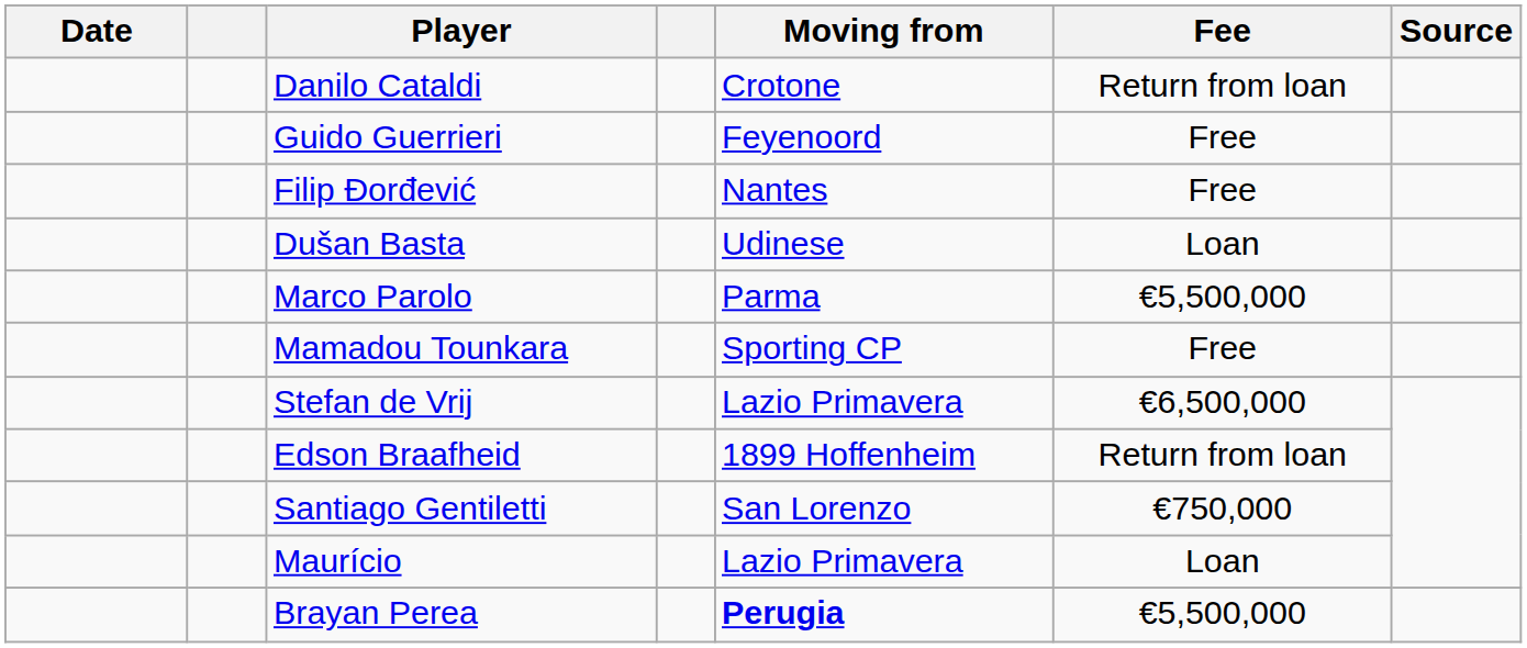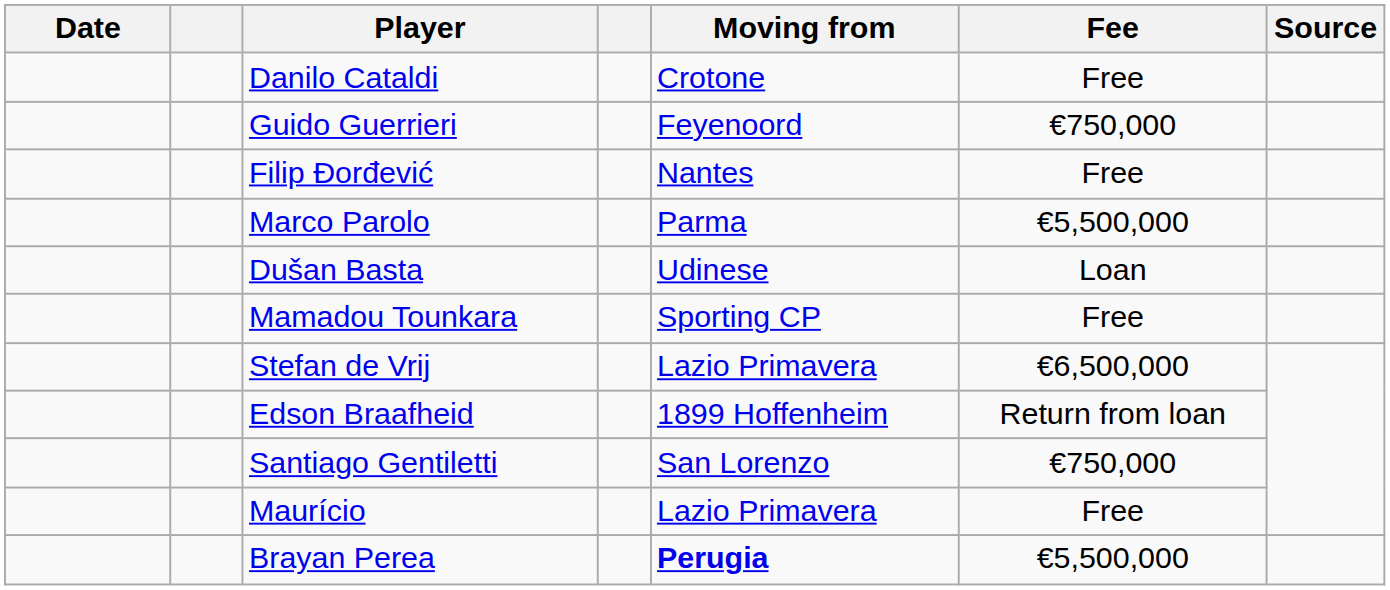Danilo Cataldi | Fee: Return from loan -> Free
Guido Guerrieri | Fee: Free -> €750,000
rows swapped: Marco Parolo <-> Dušan Basta
Maurício | Fee: Loan -> Free
